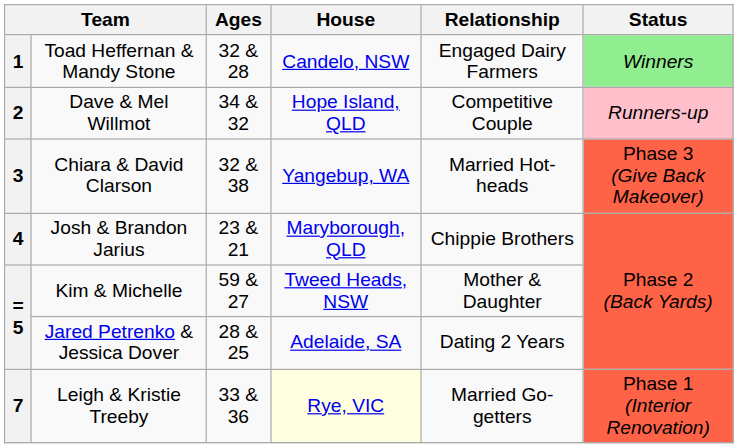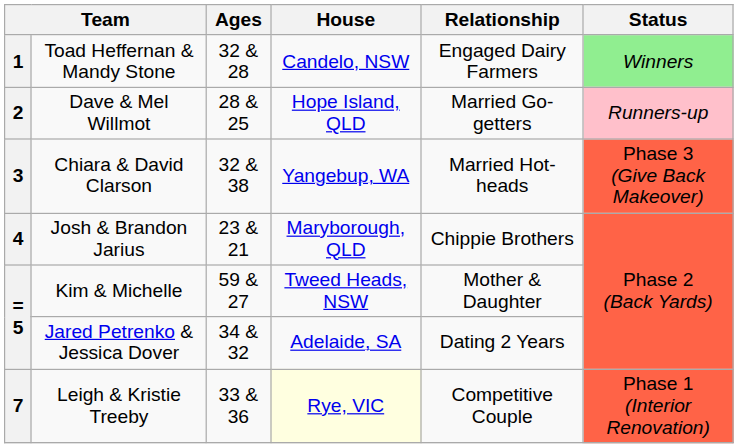Dave & Mel Willmot | Ages: 34 & 32 -> 28 & 25
Dave & Mel Willmot | Relationship: Competitive Couple -> Married Go-getters
Jared Petrenko & Jessica Dover | Ages: 28 & 25 -> 34 & 32
Leigh & Kristie Treeby | Relationship: Married Go-getters -> Competitive Couple
